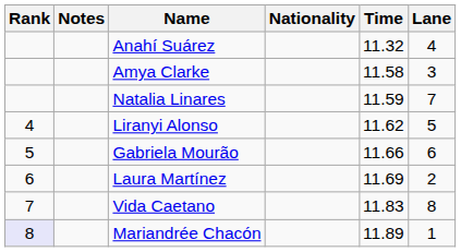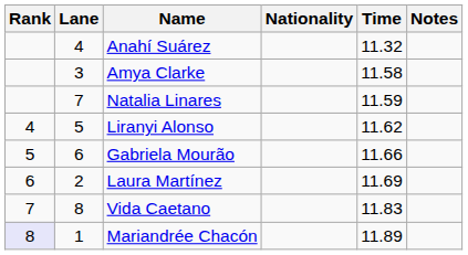columns swapped: Lane <-> Notes
